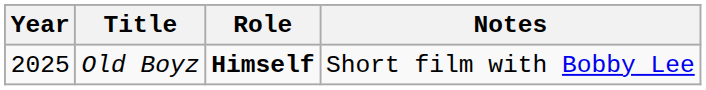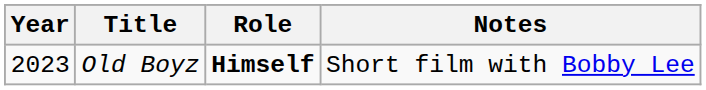Old Boyz | Year: 2025 -> 2023
